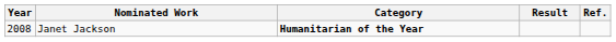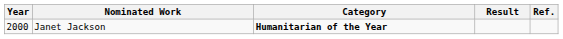Janet Jackson | Year: 2008 -> 2000
